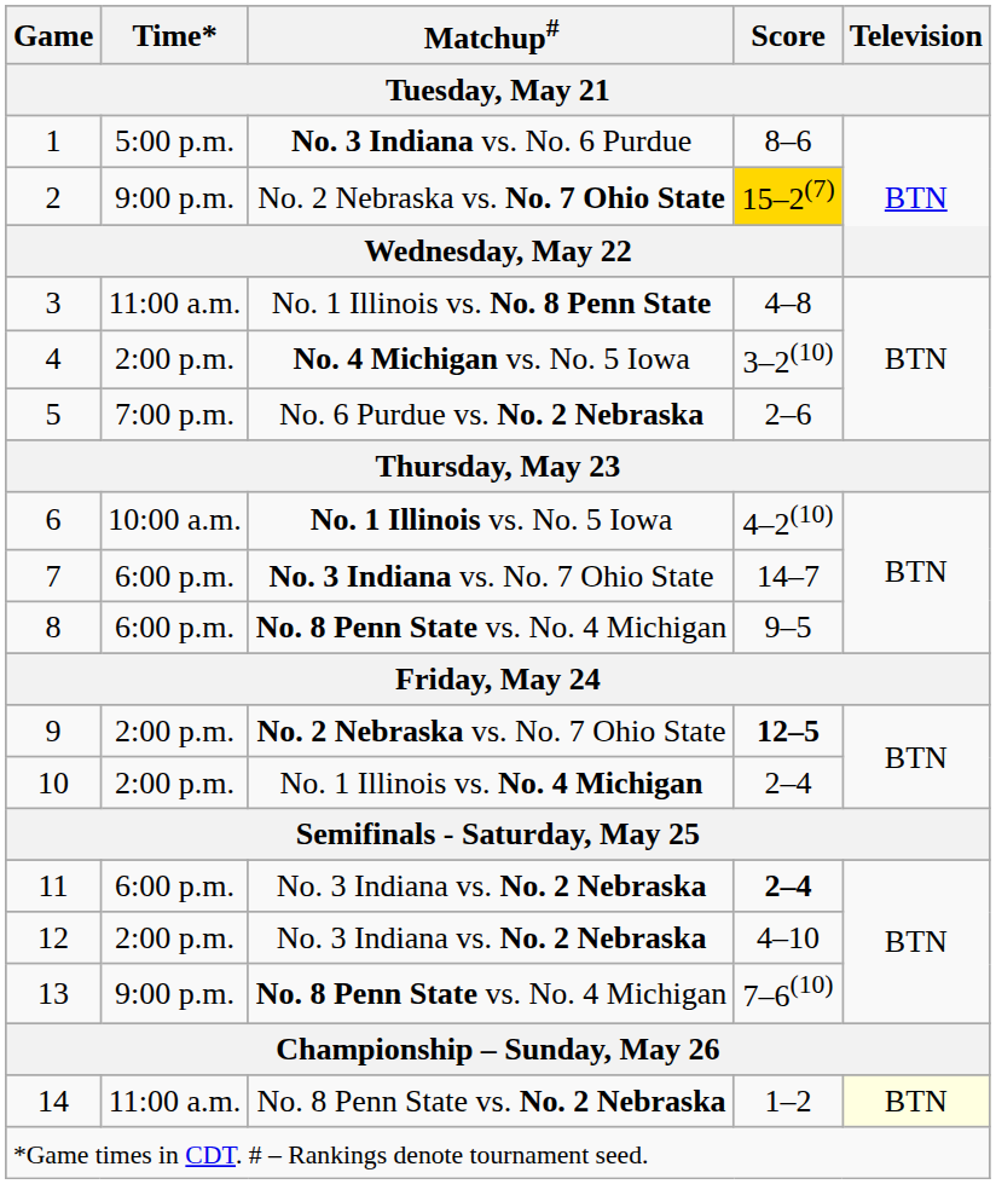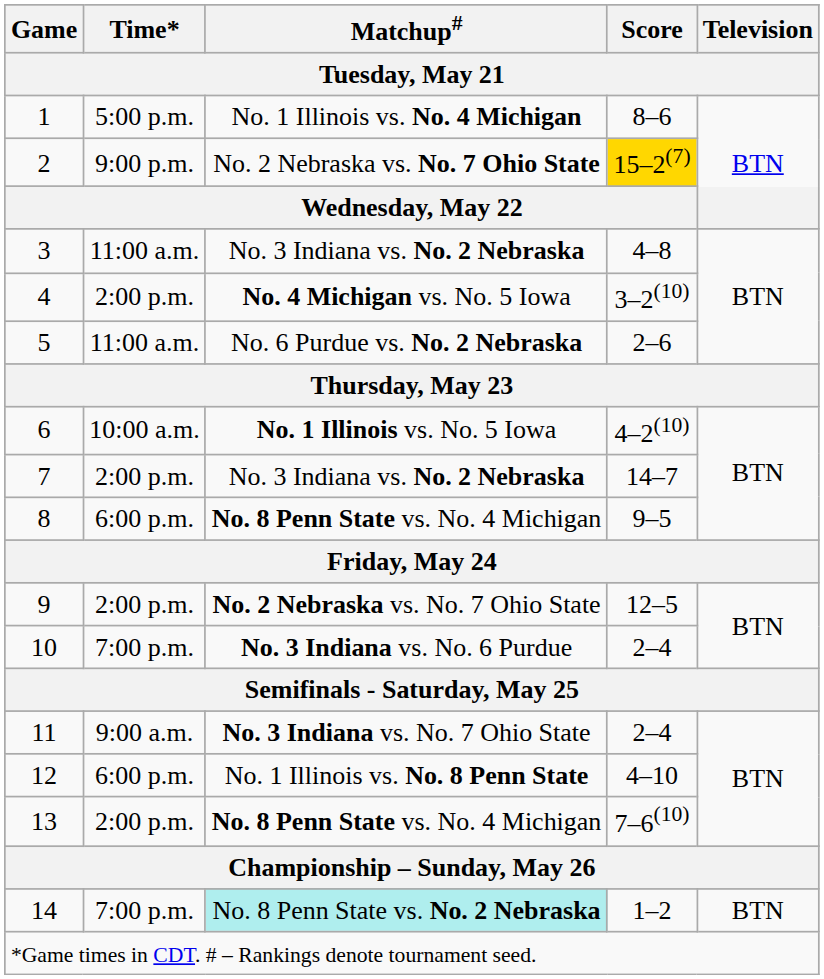1 | Matchup#: No. 3 Indiana vs. No. 6 Purdue -> No. 1 Illinois vs. No. 4 Michigan
3 | Matchup#: No. 1 Illinois vs. No. 8 Penn State -> No. 3 Indiana vs. No. 2 Nebraska
5 | Time*: 7:00 p.m. -> 11:00 a.m.
7 | Time*: 6:00 p.m. -> 2:00 p.m.
7 | Matchup#: No. 3 Indiana vs. No. 7 Ohio State -> No. 3 Indiana vs. No. 2 Nebraska
9 | Score: bold -> normal
10 | Time*: 2:00 p.m. -> 7:00 p.m.
10 | Matchup#: No. 1 Illinois vs. No. 4 Michigan -> No. 3 Indiana vs. No. 6 Purdue
11 | Time*: 6:00 p.m. -> 9:00 a.m.
11 | Matchup#: No. 3 Indiana vs. No. 2 Nebraska -> No. 3 Indiana vs. No. 7 Ohio State
11 | Score: bold -> normal
12 | Time*: 2:00 p.m. -> 6:00 p.m.
12 | Matchup#: No. 3 Indiana vs. No. 2 Nebraska -> No. 1 Illinois vs. No. 8 Penn State
13 | Time*: 9:00 p.m. -> 2:00 p.m.
14 | Time*: 11:00 a.m. -> 7:00 p.m.
14 | Matchup#: no background -> paleturquoise background
14 | Television: lightyellow background -> no background
